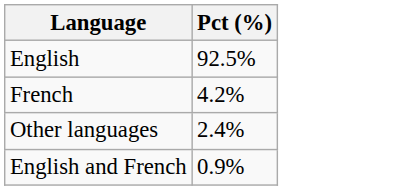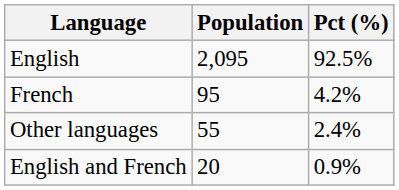+ column: Population | 2,095 | 95 | 55 | 20
